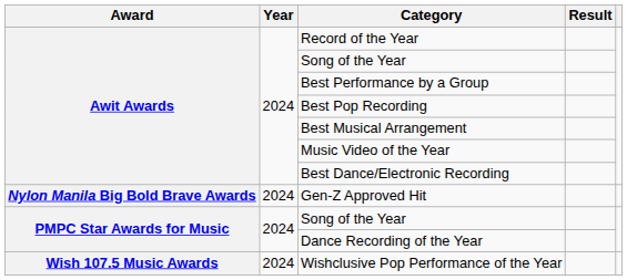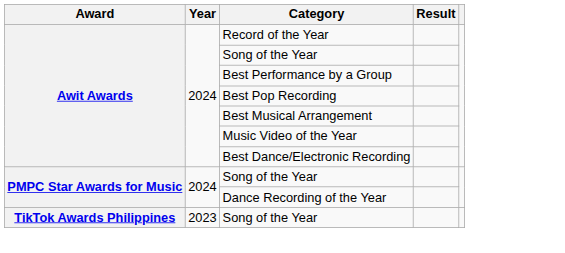- row: Nylon Manila Big Bold Brave Awards | 2024 | Gen-Z Approved Hit
+ row: TikTok Awards Philippines | 2023 | Song of the Year
- row: Wish 107.5 Music Awards | 2024 | Wishclusive Pop Performance of the Year
